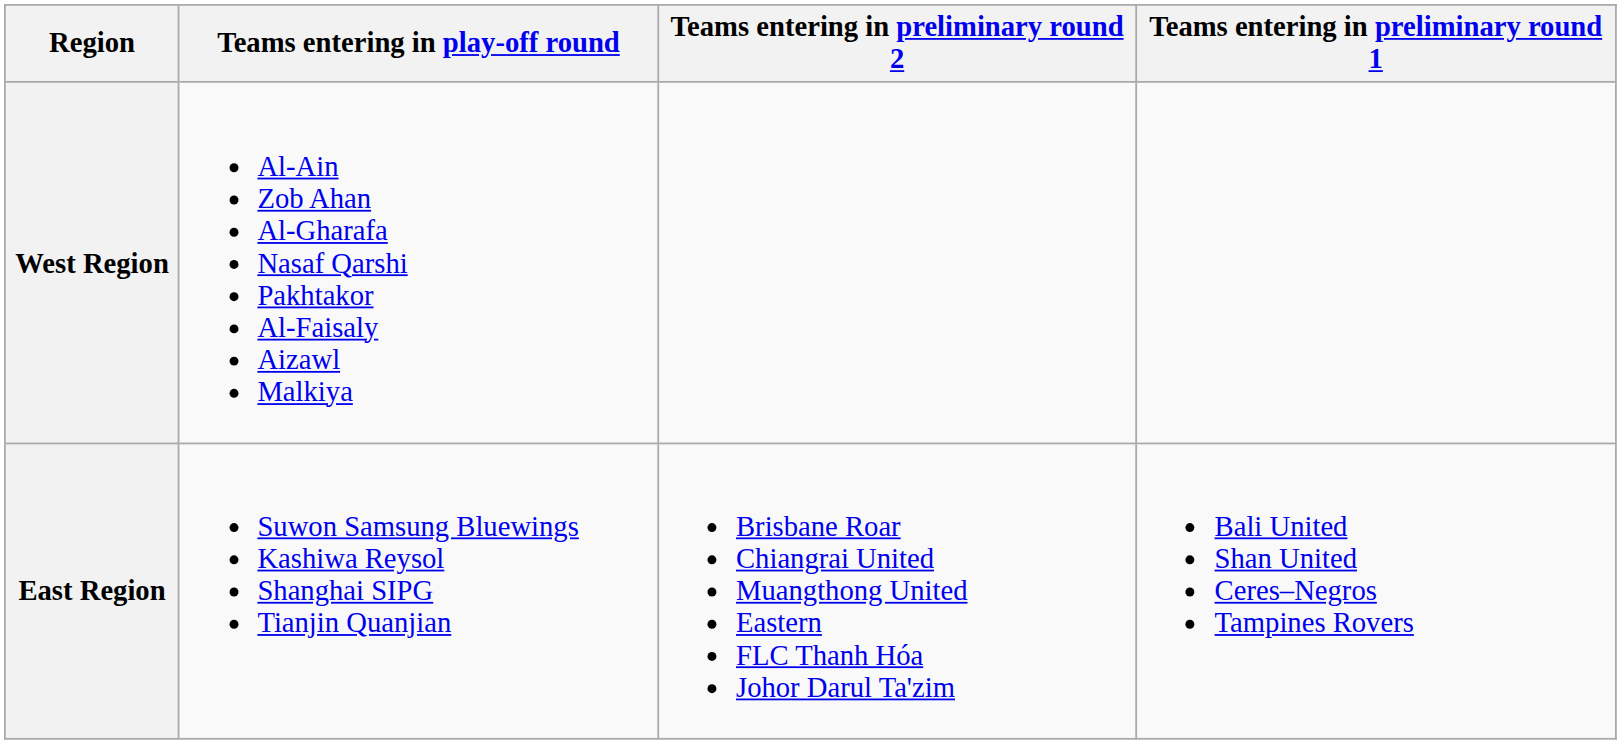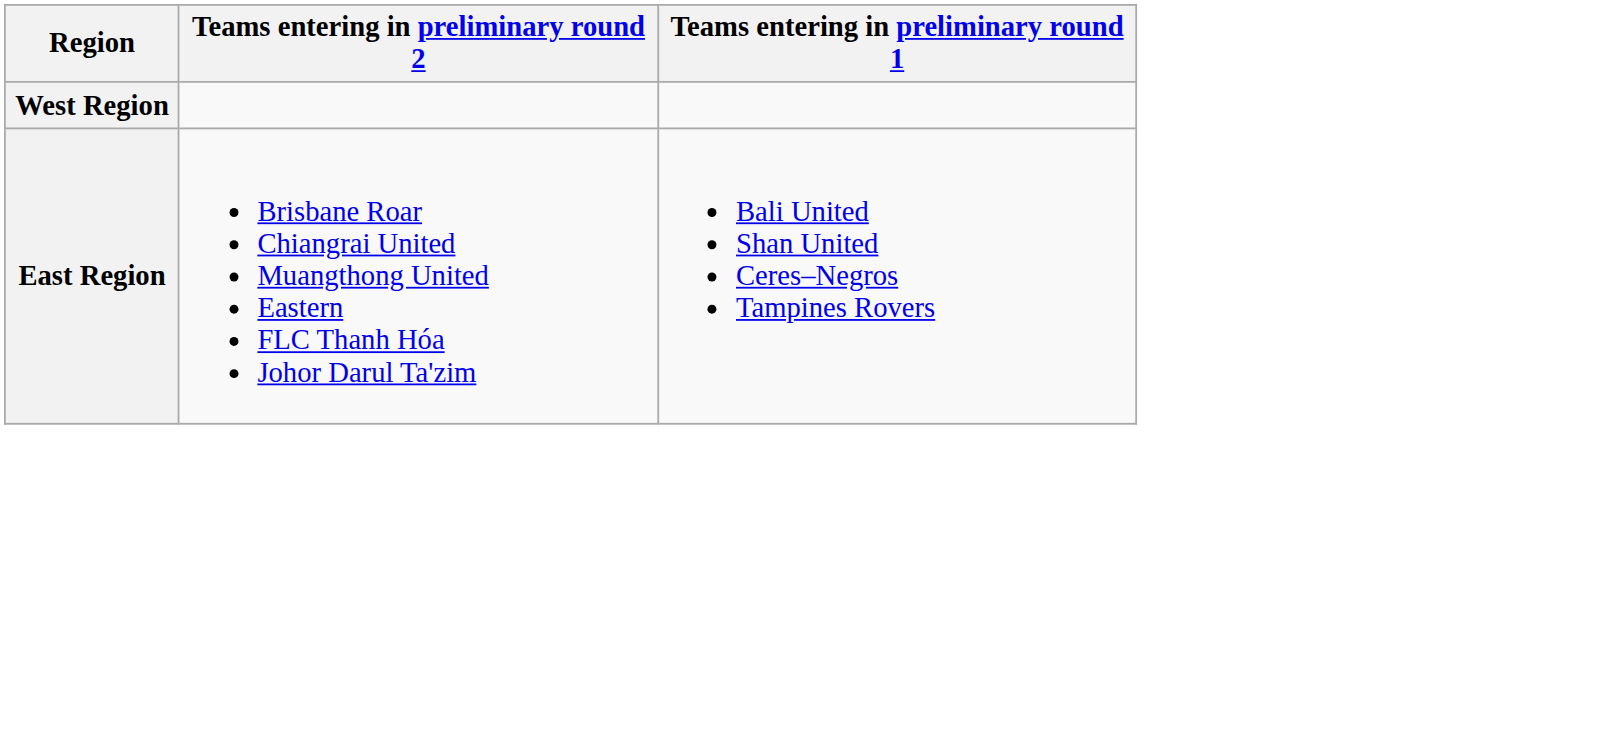- column: Teams entering in play-off round | Al-Ain Zob Ahan Al-Gharafa Nasaf Qarshi Pakhtakor Al-Faisaly Aizawl Malkiya | Suwon Samsung Bluewings Kashiwa Reysol Shanghai SIPG Tianjin Quanjian
